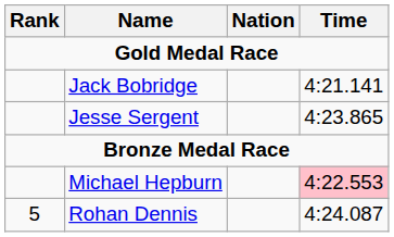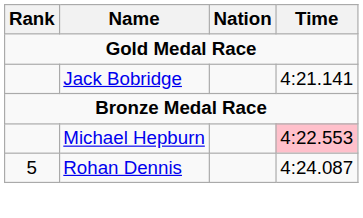- row: Jesse Sergent | 4:23.865
